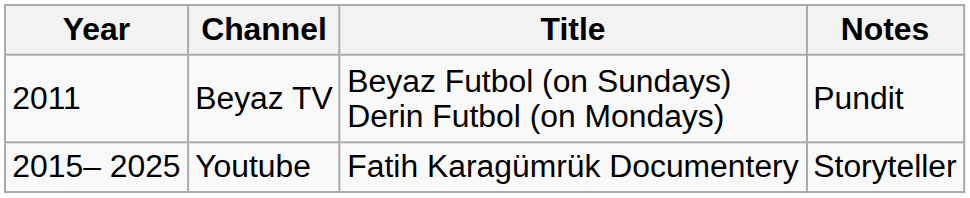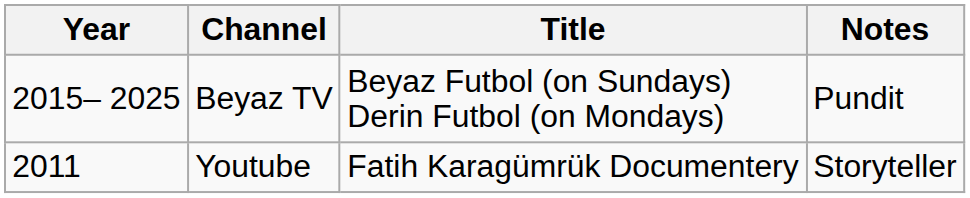Beyaz TV | Year: 2011 -> 2015– 2025
Youtube | Year: 2015– 2025 -> 2011
